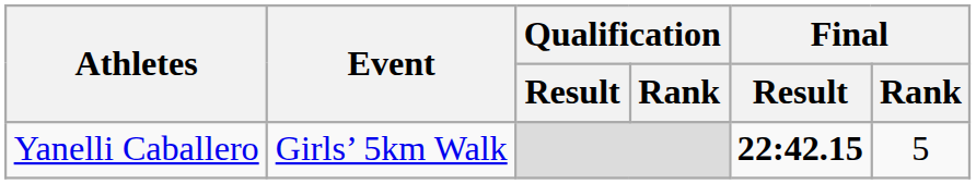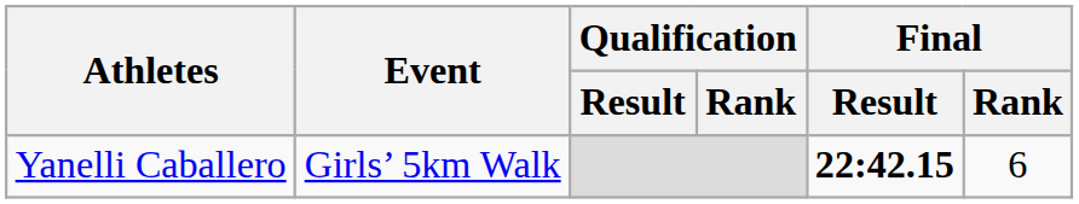Yanelli Caballero | Final / Rank: 5 -> 6
